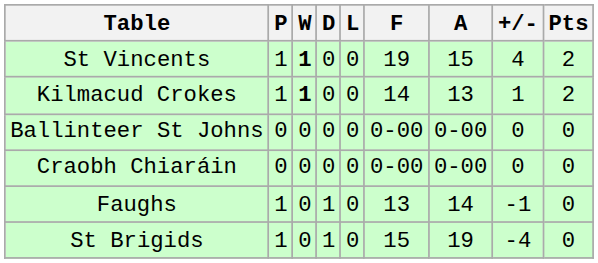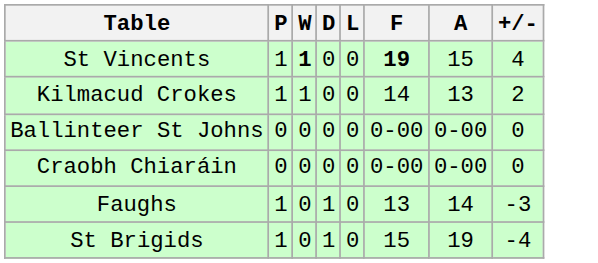- column: Pts | 2 | 2 | 0 | 0 | 0 | 0
St Vincents | F: normal -> bold
Kilmacud Crokes | W: bold -> normal
Kilmacud Crokes | +/-: 1 -> 2
Faughs | +/-: -1 -> -3
